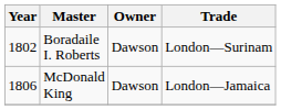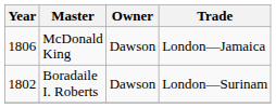rows swapped: Boradaile I. Roberts <-> McDonald King
